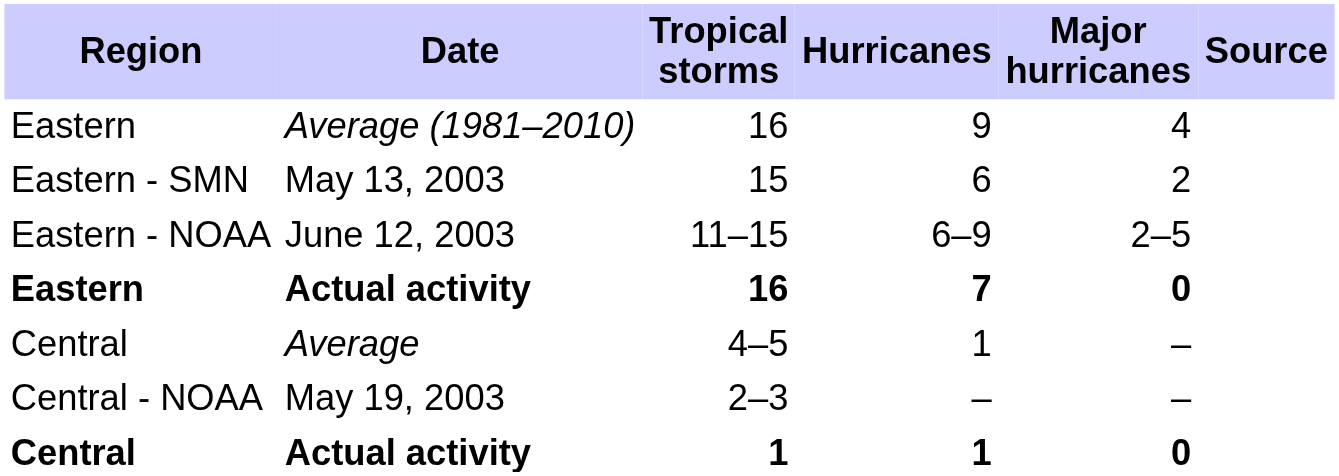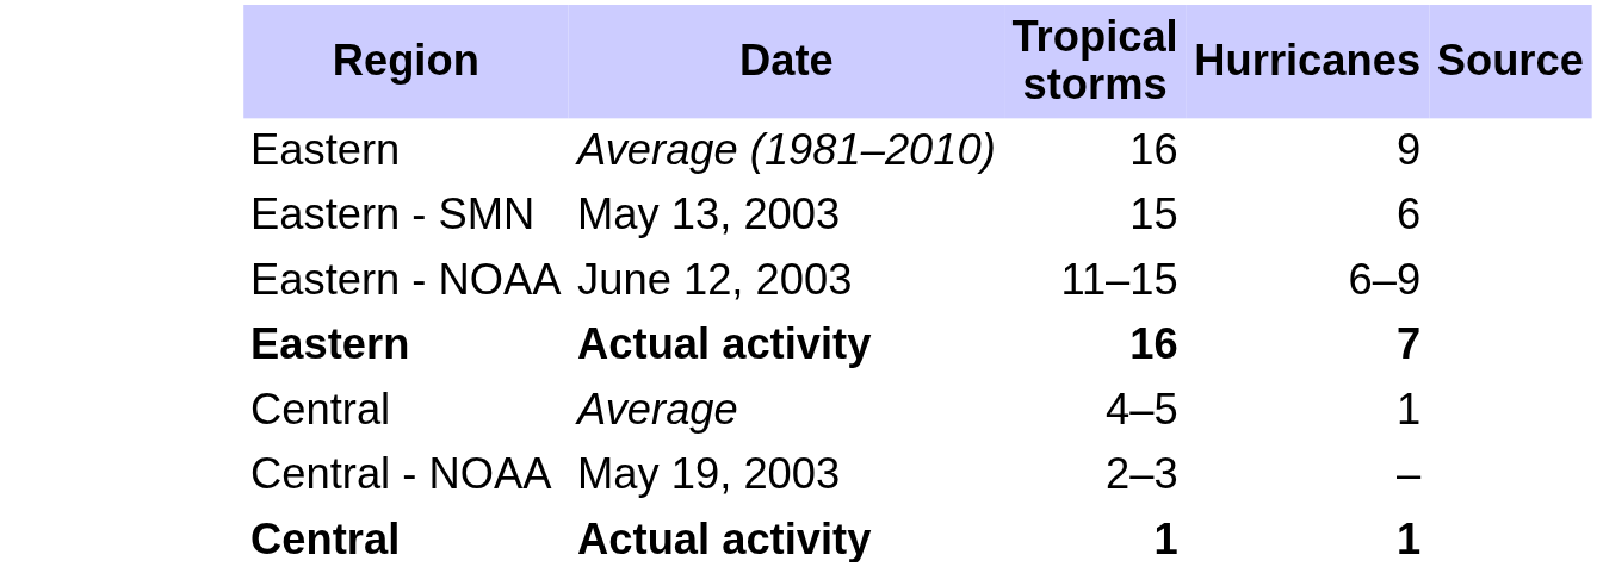- column: Major hurricanes | 4 | 2 | 2–5 | 0 | – | – | 0
